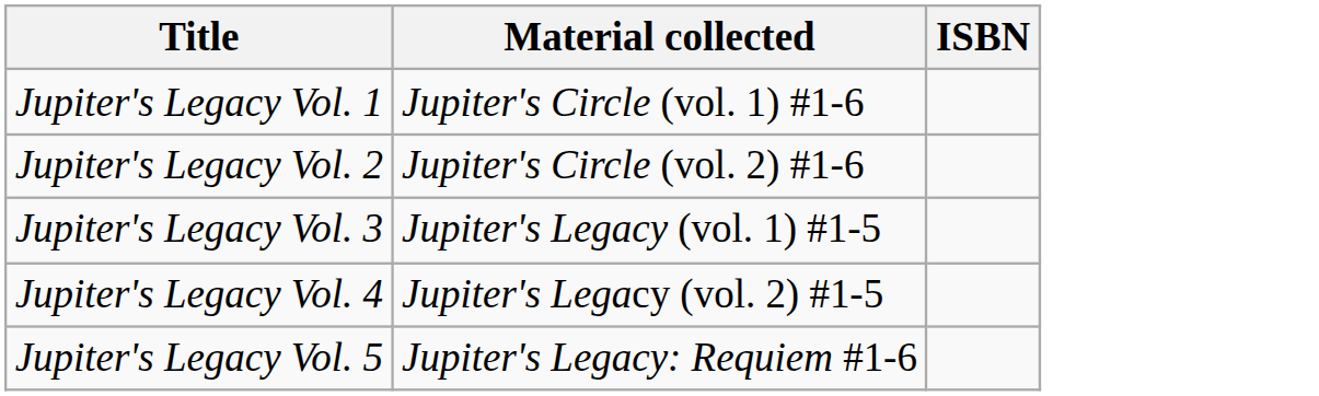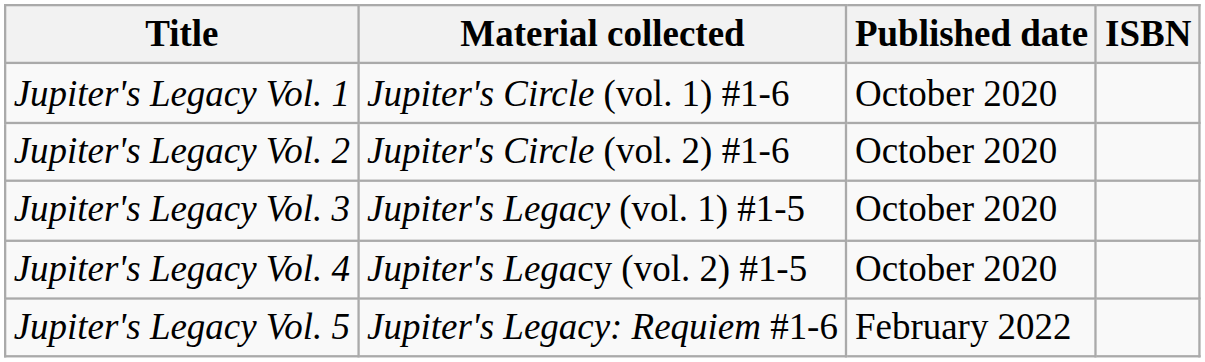+ column: Published date | October 2020 | October 2020 | October 2020 | October 2020 | February 2022
